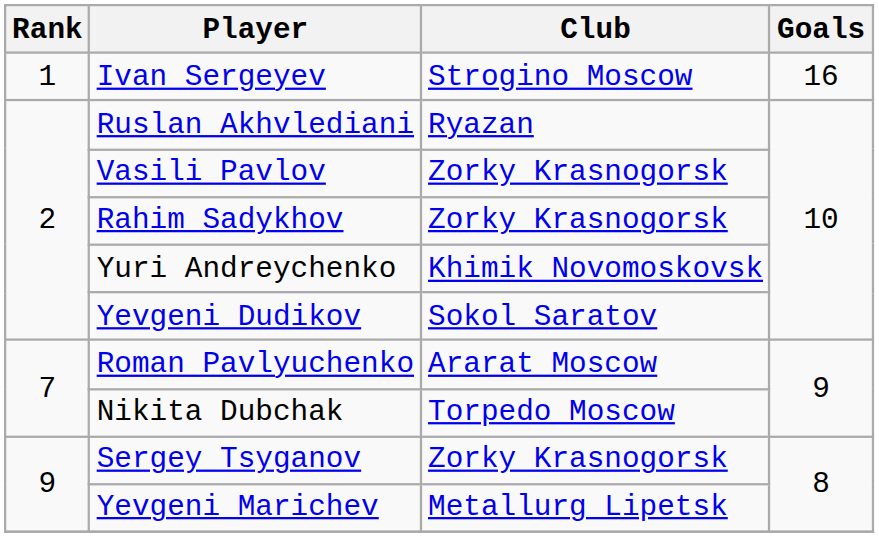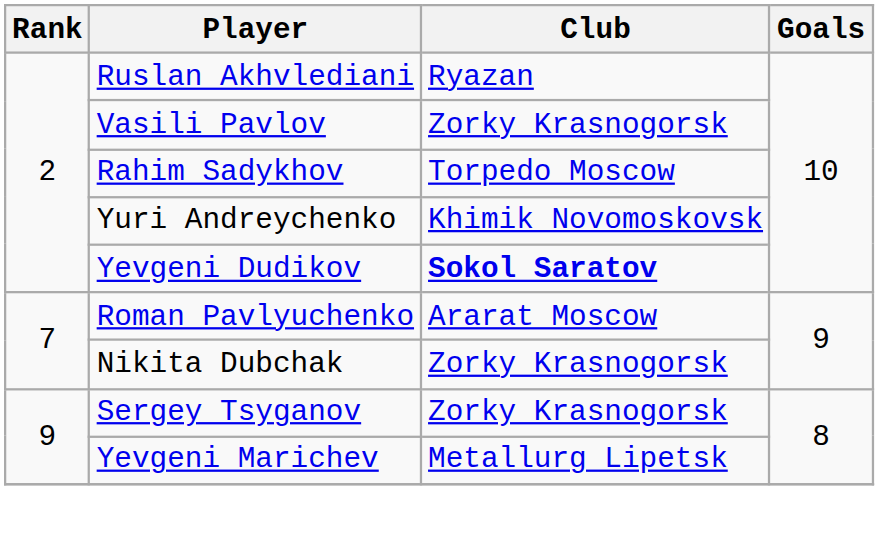- row: 1 | Ivan Sergeyev | Strogino Moscow | 16
Rahim Sadykhov | Club: Zorky Krasnogorsk -> Torpedo Moscow
Yevgeni Dudikov | Club: normal -> bold
Nikita Dubchak | Club: Torpedo Moscow -> Zorky Krasnogorsk
